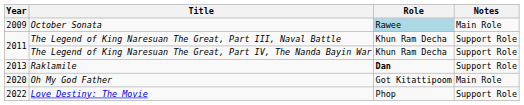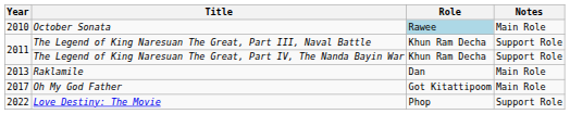October Sonata | Year: 2009 -> 2010
Raklamile | Role: bold -> normal
Raklamile | Notes: Support Role -> Main Role
Oh My God Father | Year: 2020 -> 2017
